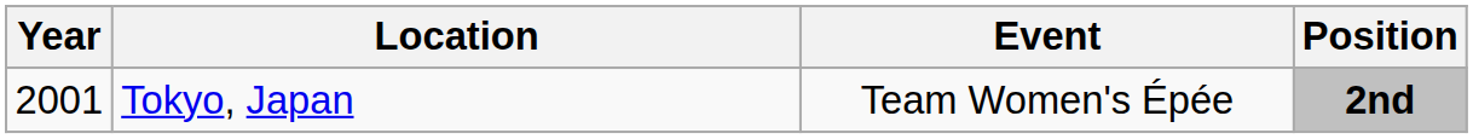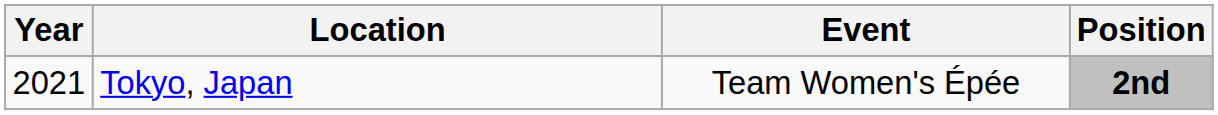Tokyo, Japan | Year: 2001 -> 2021
